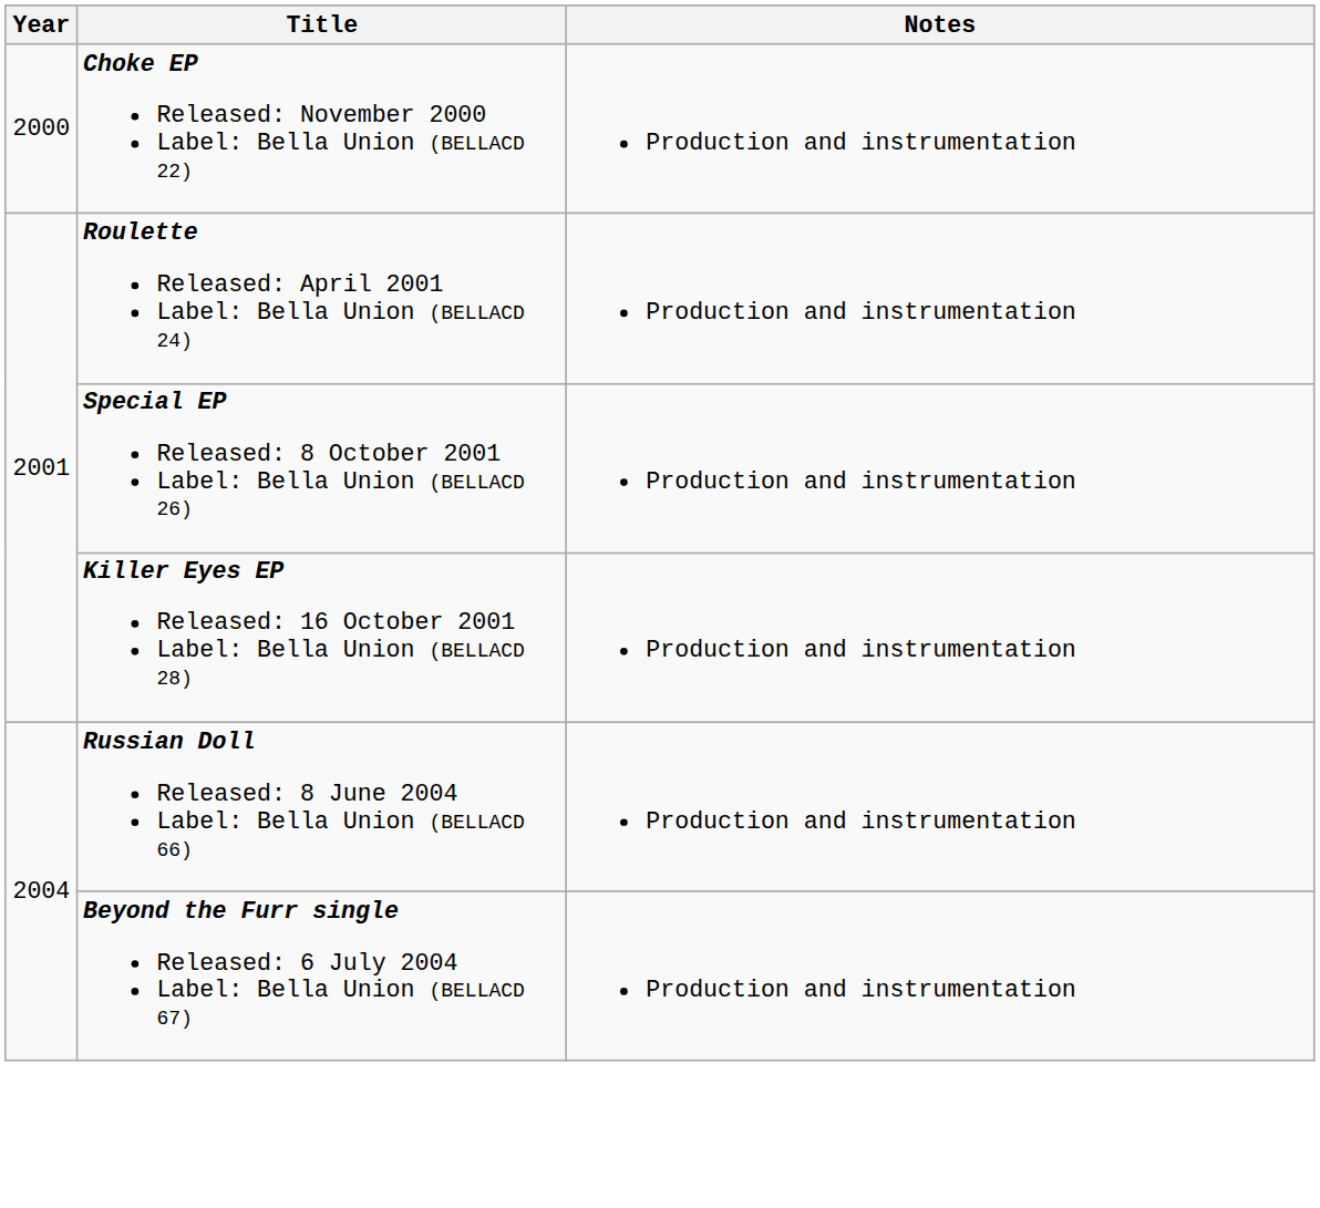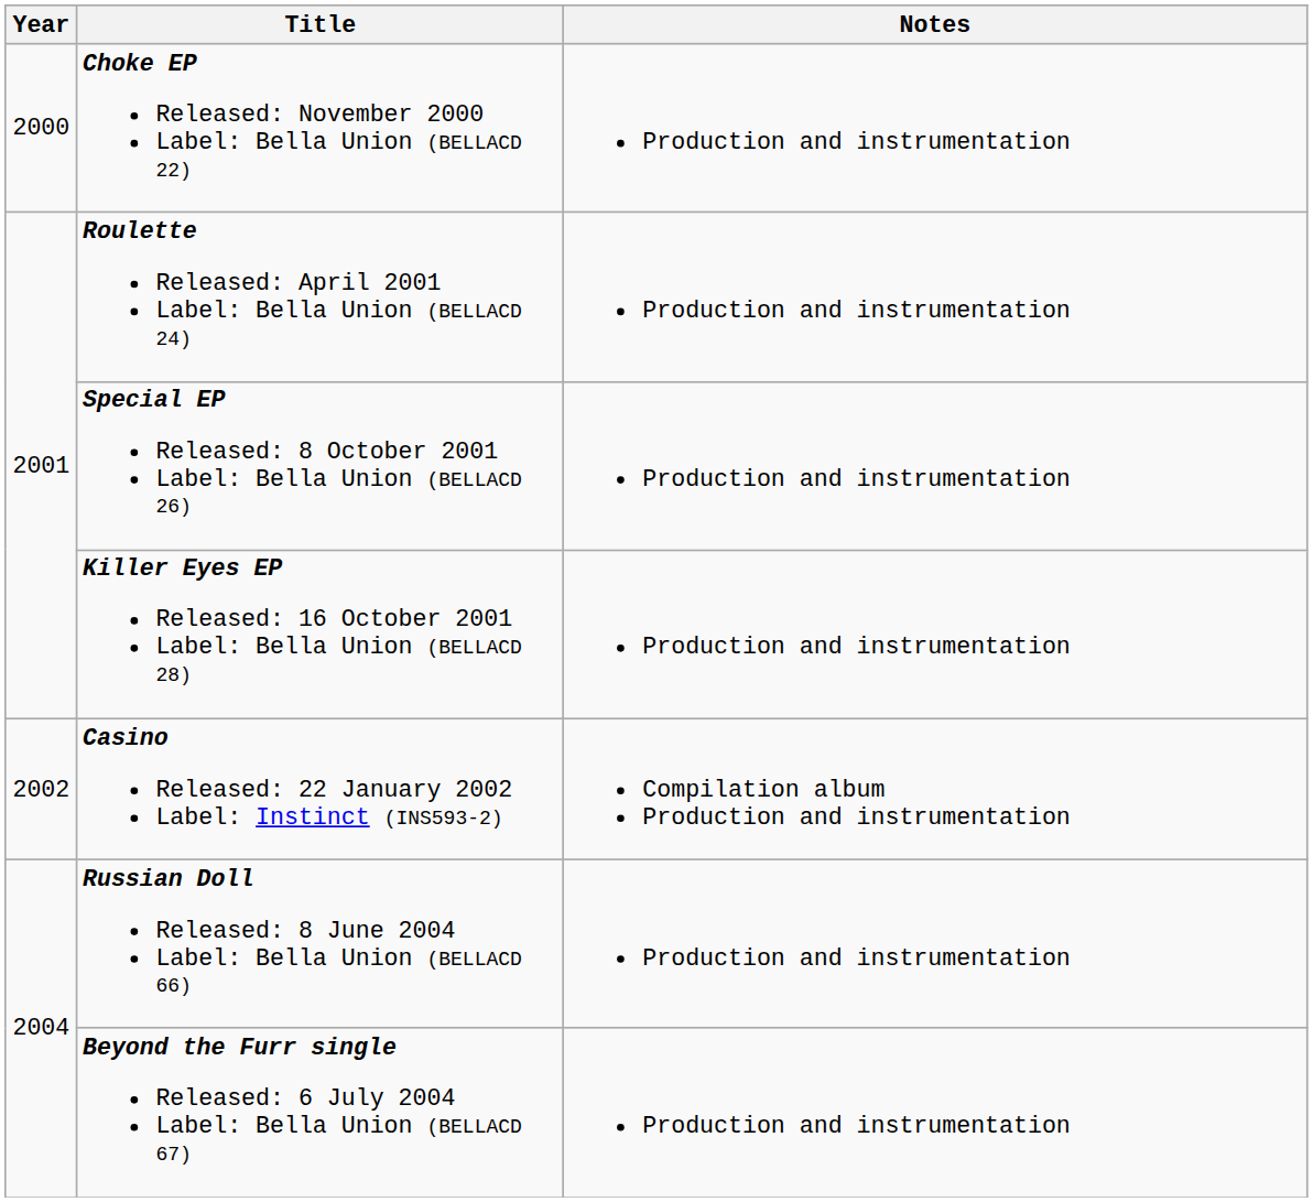+ row: 2002 | Casino Released: 22 January 2002 Label: Instinct (INS593-2) | Compilation album Production and instrumentation
